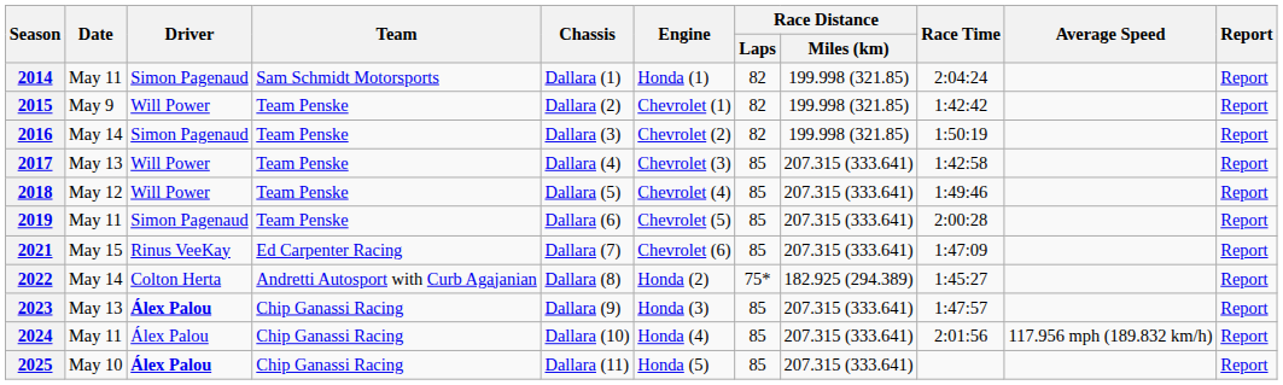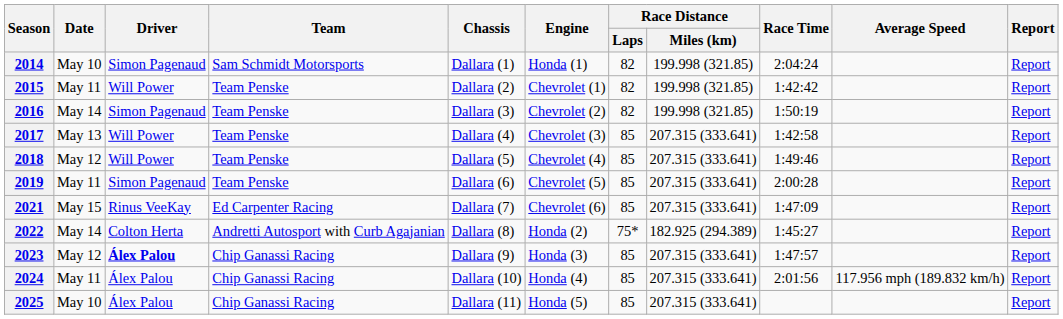2014 | Date: May 11 -> May 10
2015 | Date: May 9 -> May 11
2023 | Date: May 13 -> May 12
2025 | Driver: bold -> normal
